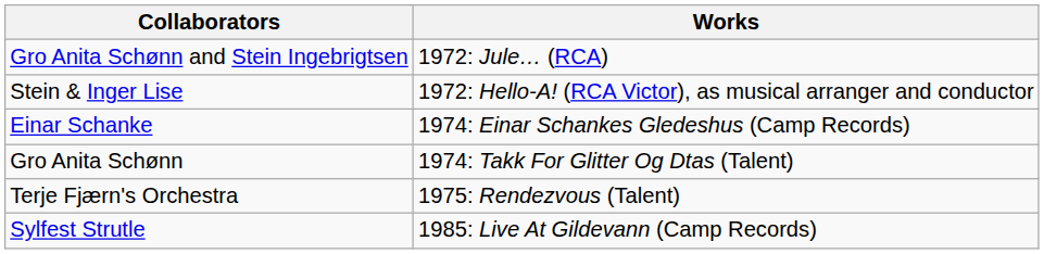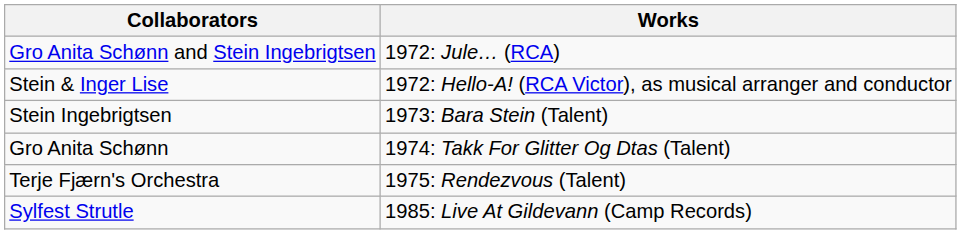+ row: Stein Ingebrigtsen | 1973: Bara Stein (Talent)
- row: Einar Schanke | 1974: Einar Schankes Gledeshus (Camp Records)
